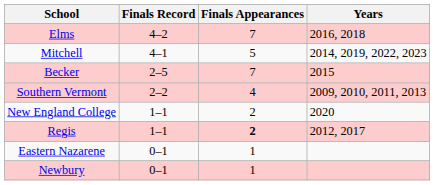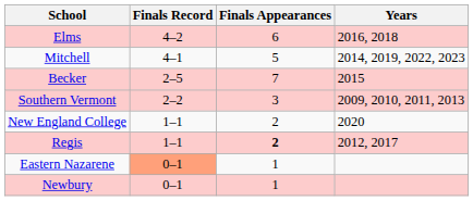Elms | Finals Appearances: 7 -> 6
Southern Vermont | Finals Appearances: 4 -> 3
Eastern Nazarene | Finals Record: no background -> lightsalmon background
